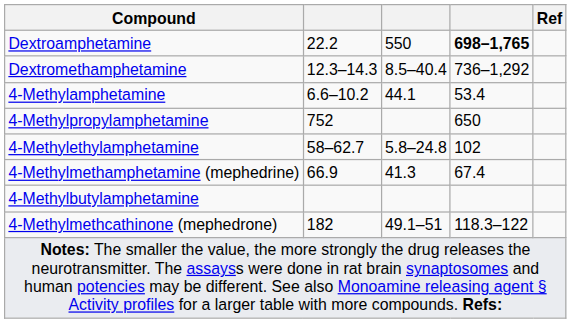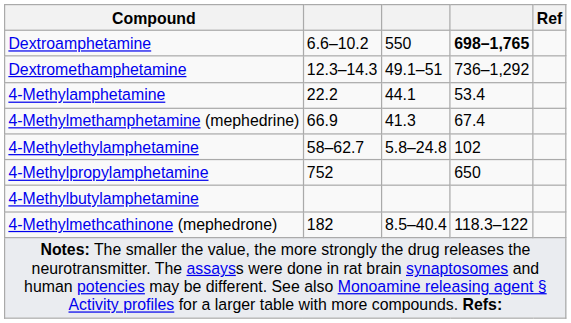Dextroamphetamine | column 2: 22.2 -> 6.6–10.2
Dextromethamphetamine | column 3: 8.5–40.4 -> 49.1–51
4-Methylamphetamine | column 2: 6.6–10.2 -> 22.2
rows swapped: 4-Methylmethamphetamine (mephedrine) <-> 4-Methylpropylamphetamine
4-Methylmethcathinone (mephedrone) | column 3: 49.1–51 -> 8.5–40.4
